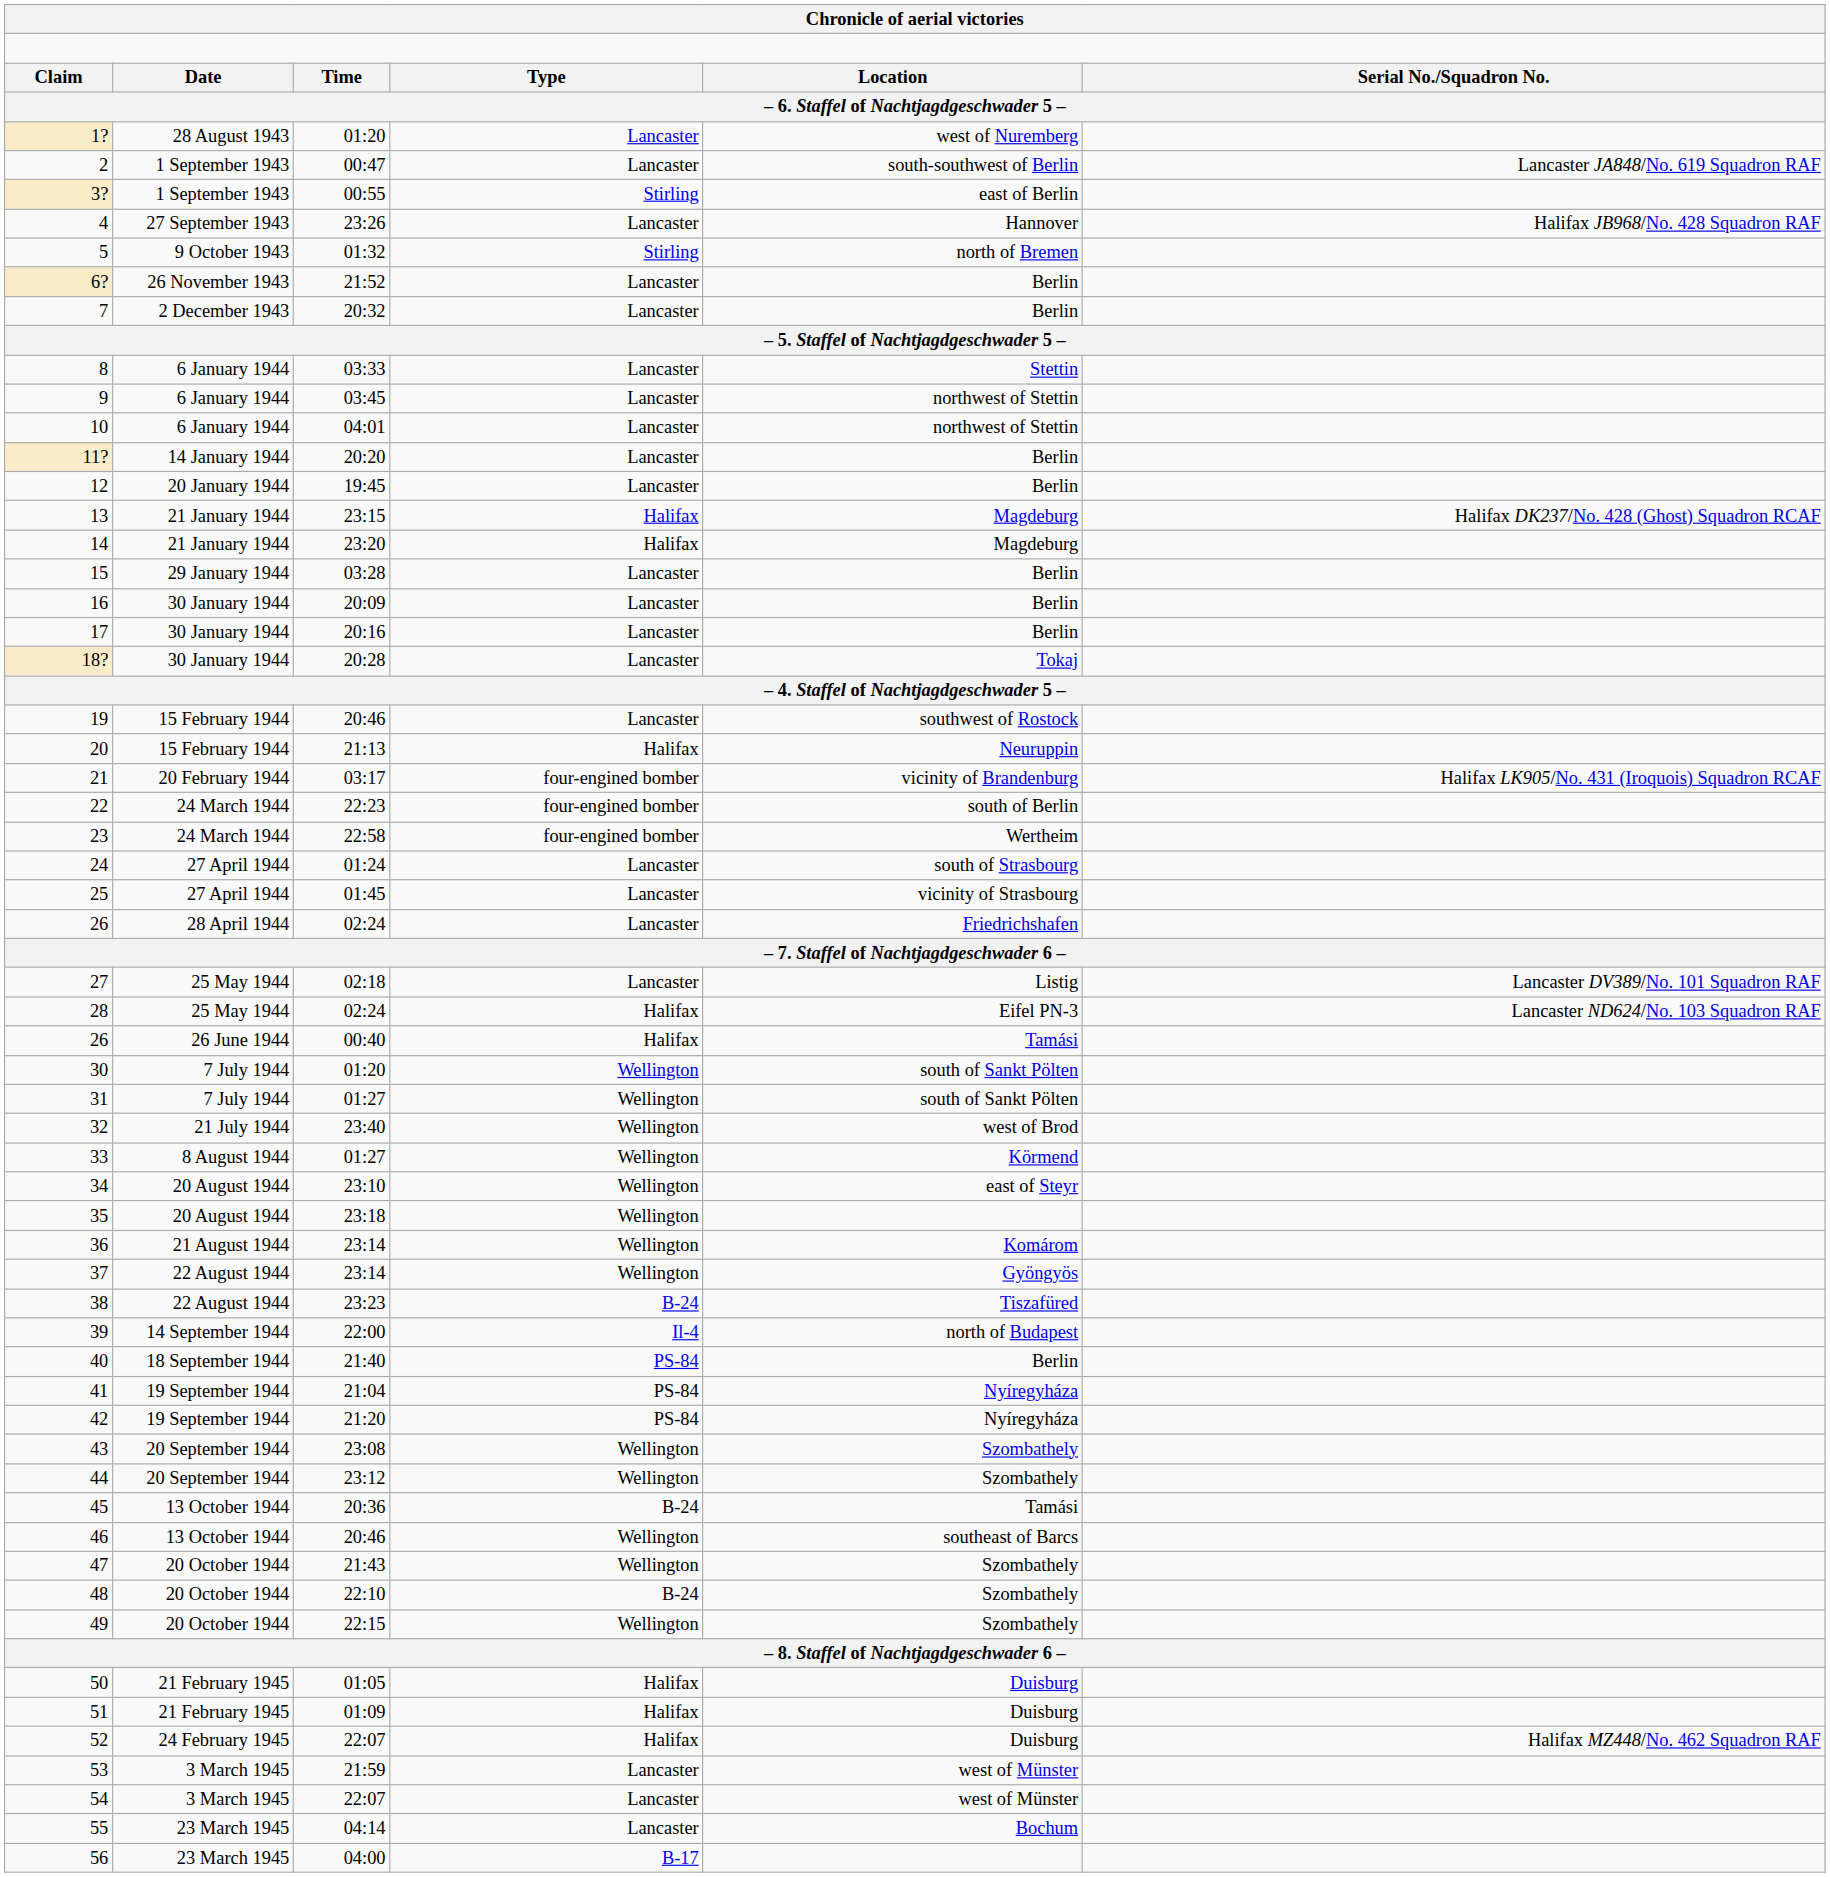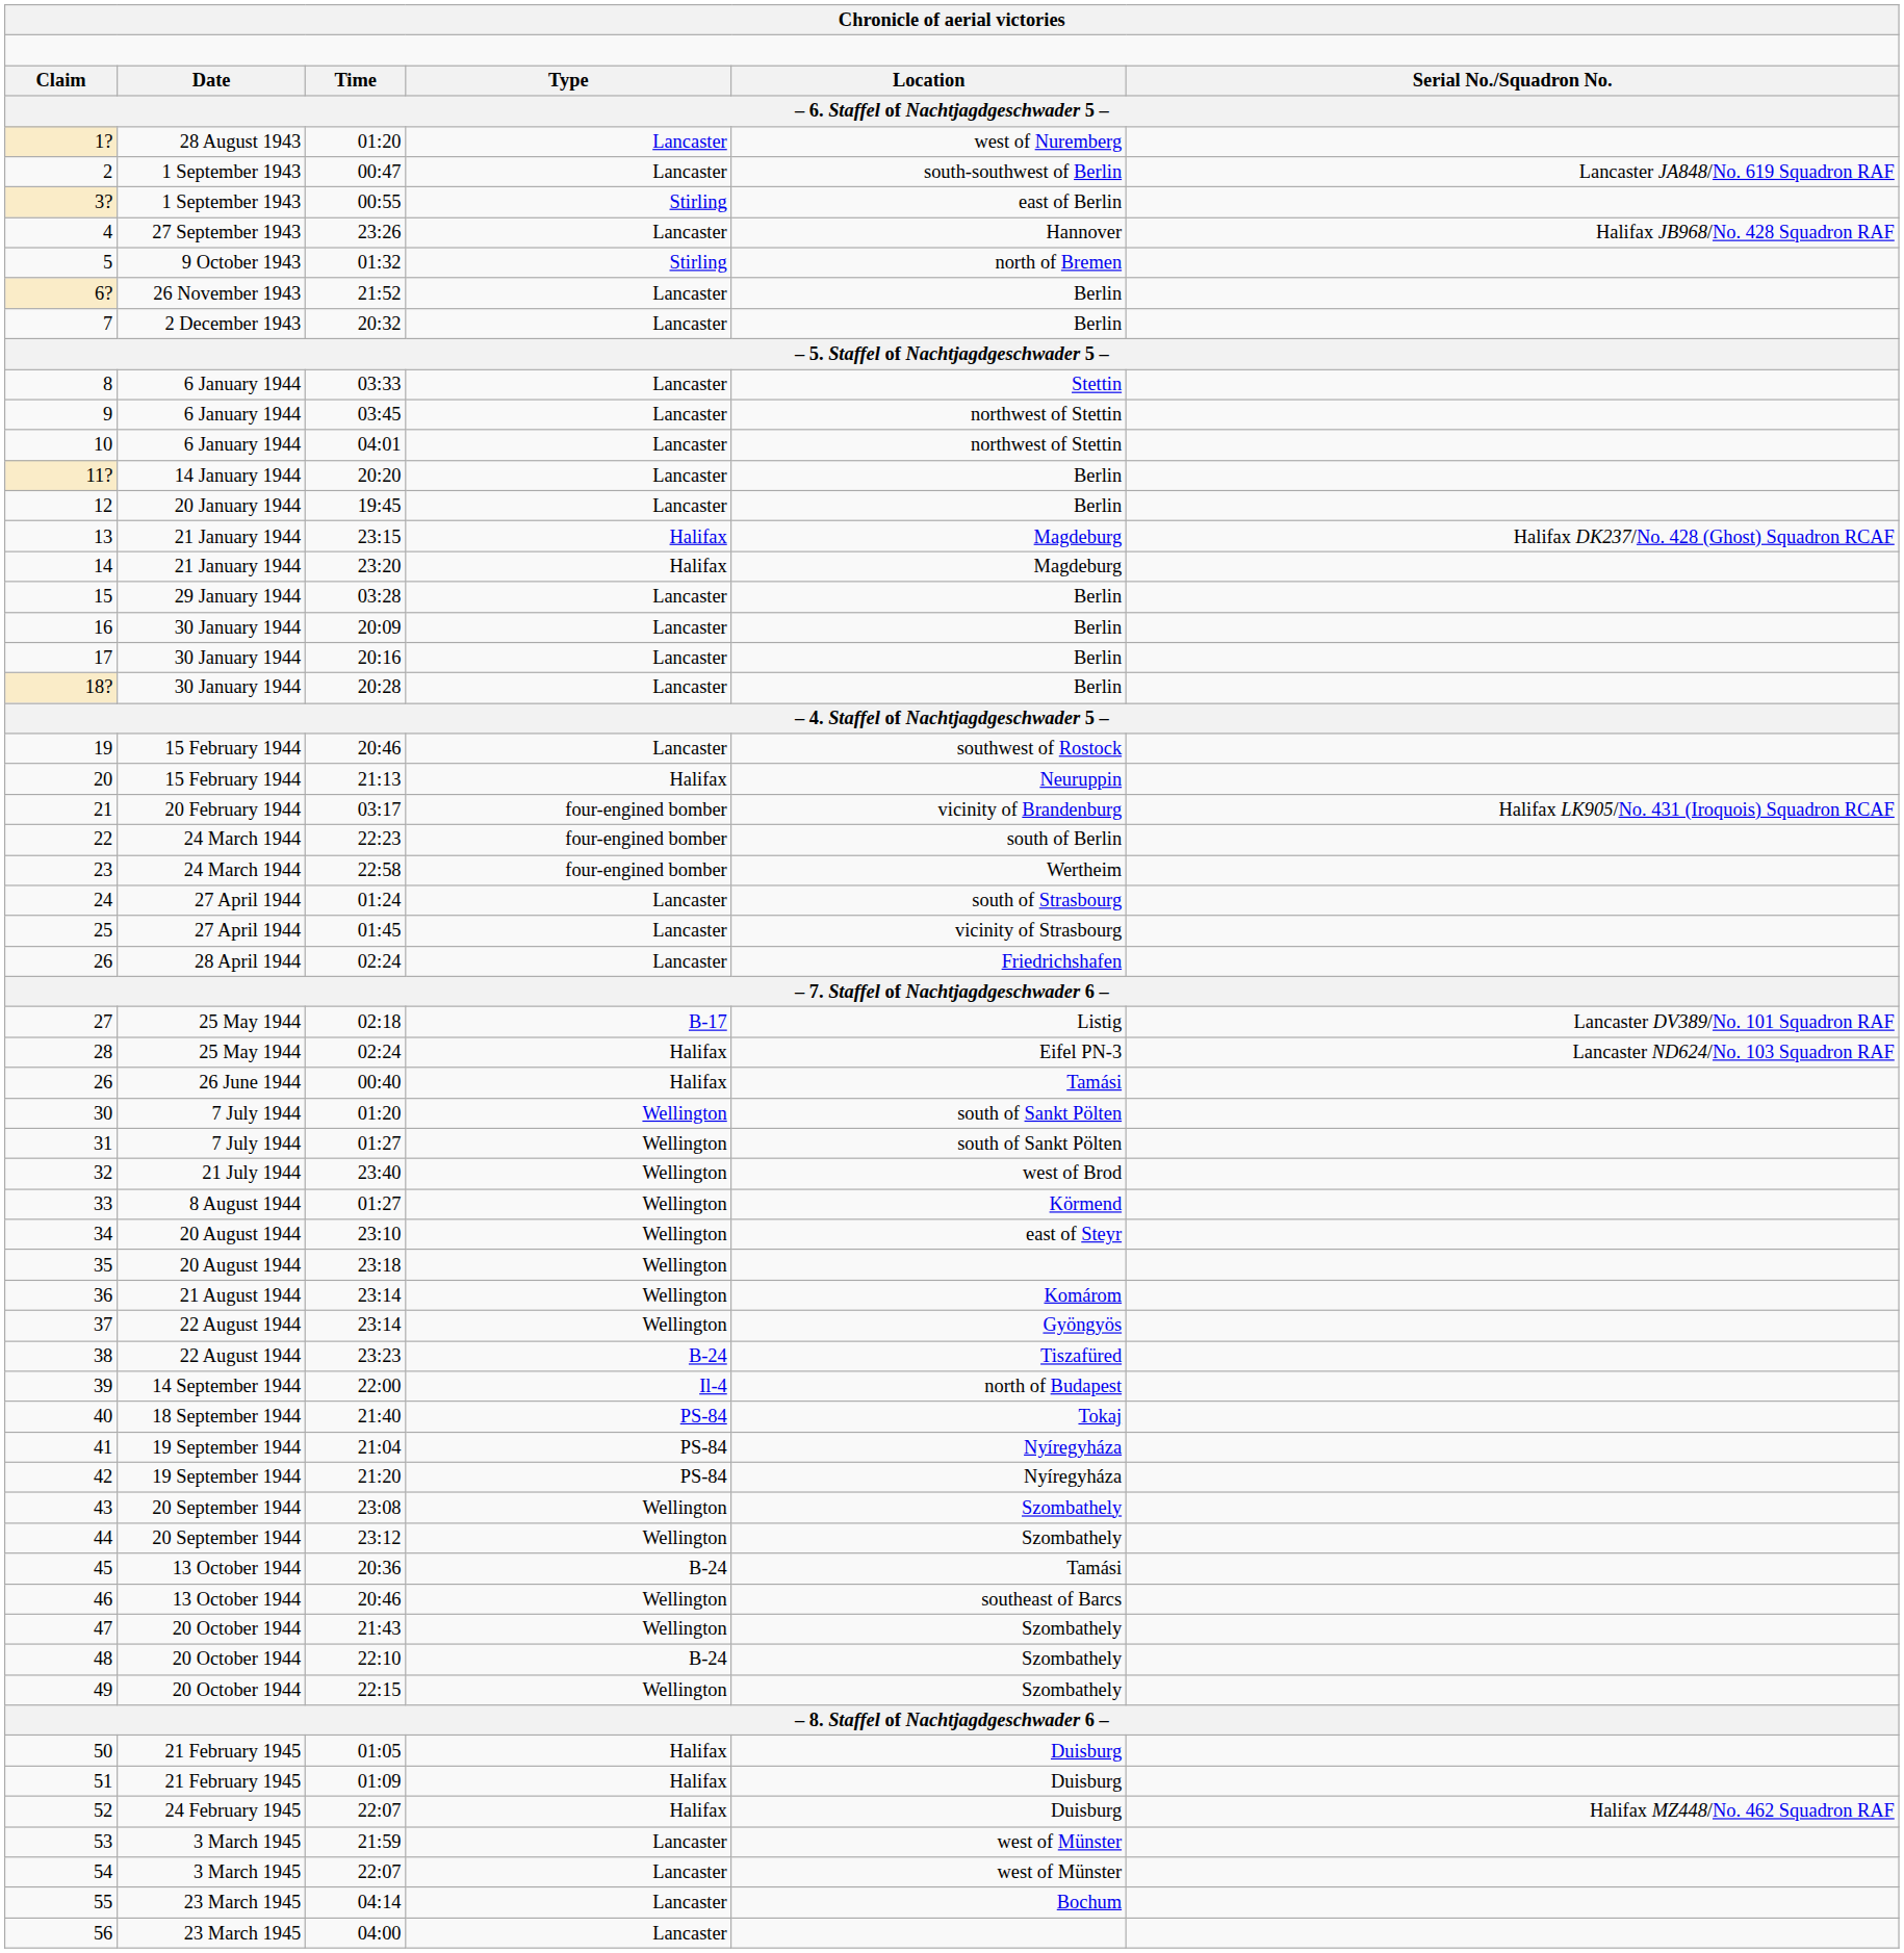18? | column 5: Tokaj -> Berlin
27 | column 4: Lancaster -> B-17
40 | column 5: Berlin -> Tokaj
56 | column 4: B-17 -> Lancaster
